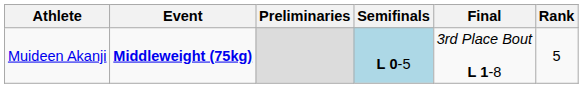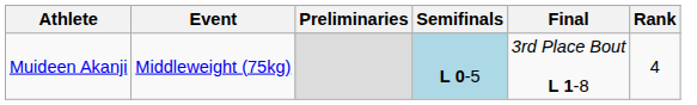Muideen Akanji | Event: bold -> normal
Muideen Akanji | Rank: 5 -> 4
